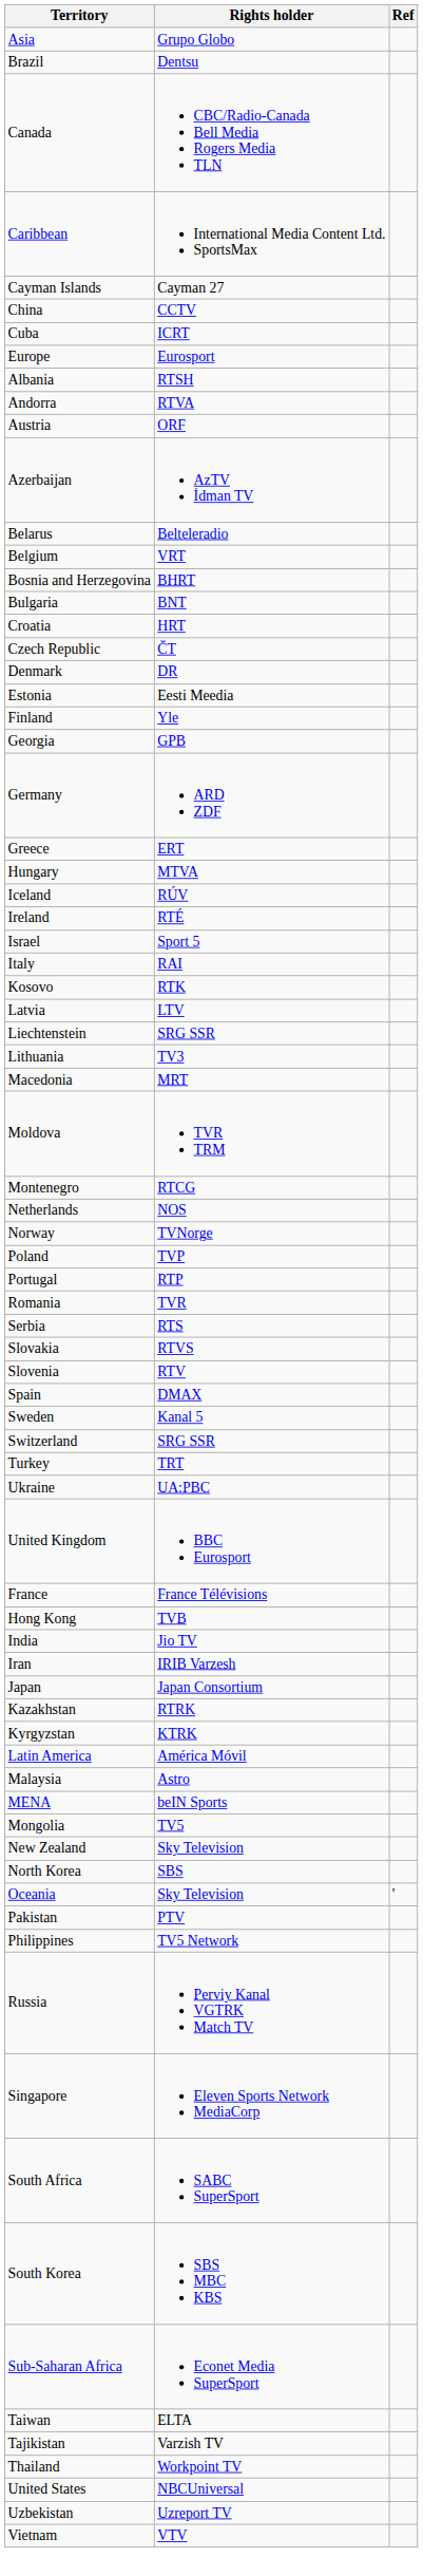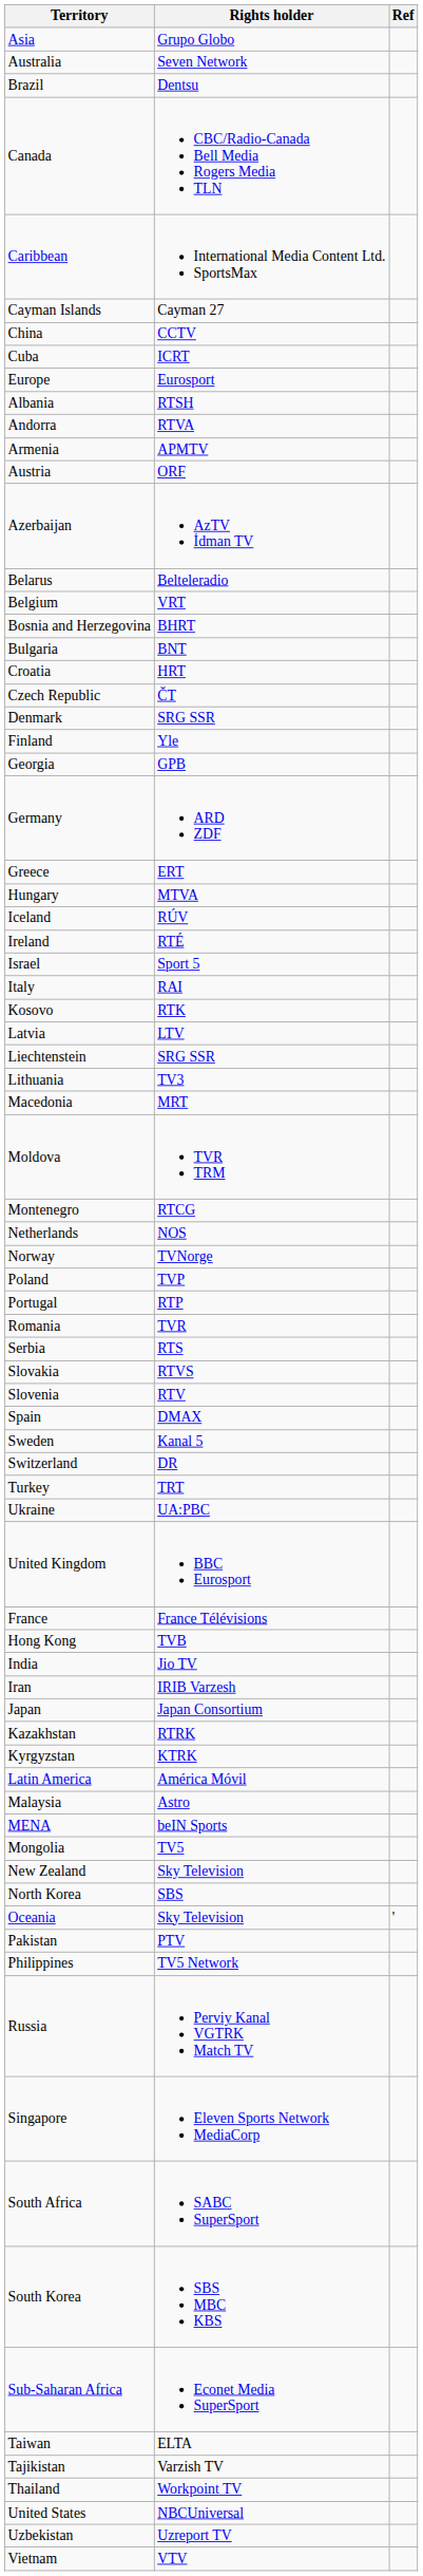+ row: Australia | Seven Network
+ row: Armenia | APMTV
Denmark | Rights holder: DR -> SRG SSR
- row: Estonia | Eesti Meedia
Switzerland | Rights holder: SRG SSR -> DR
